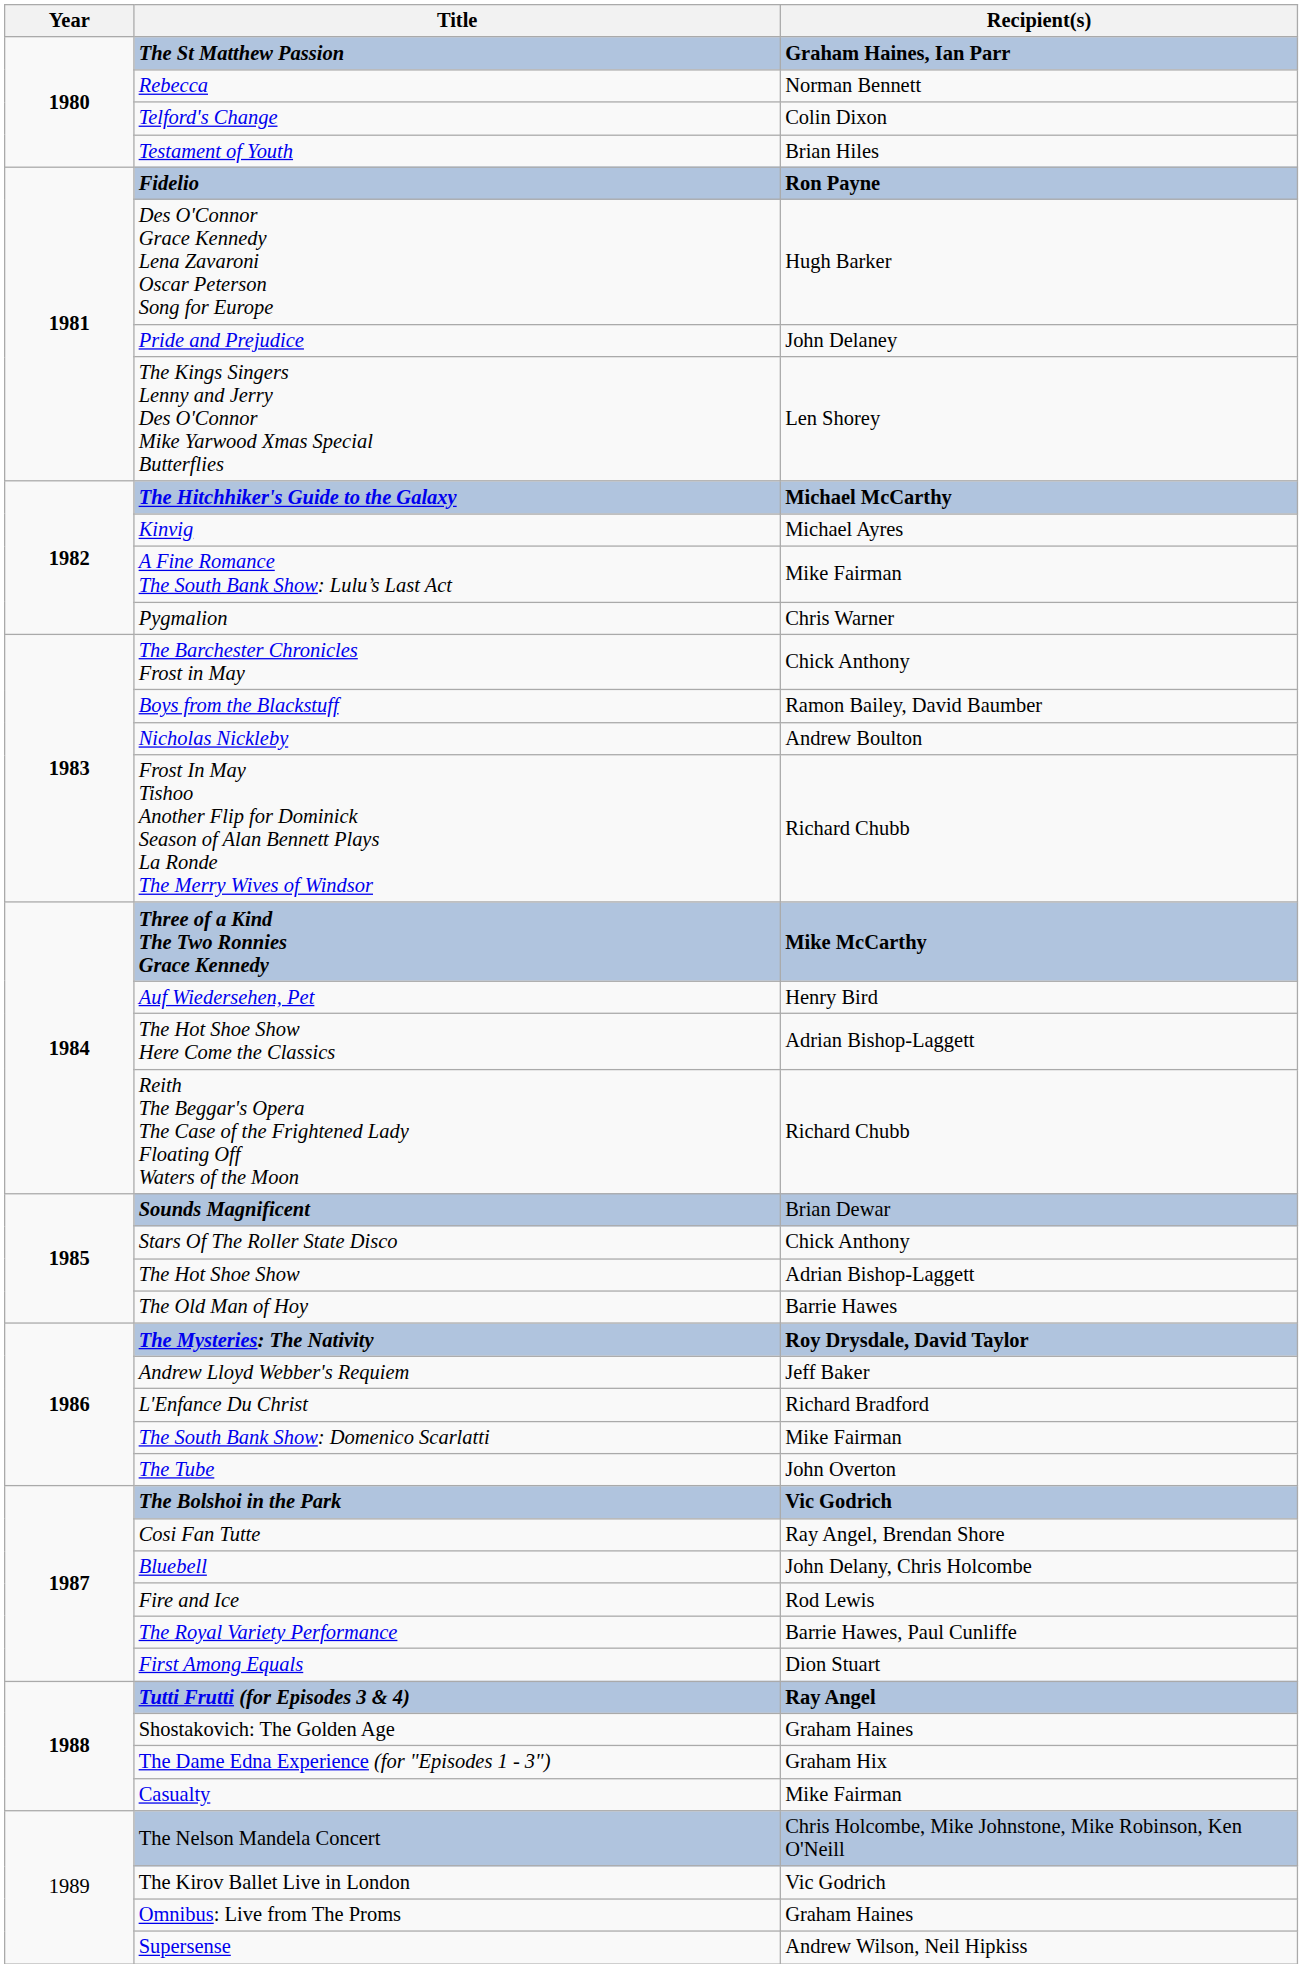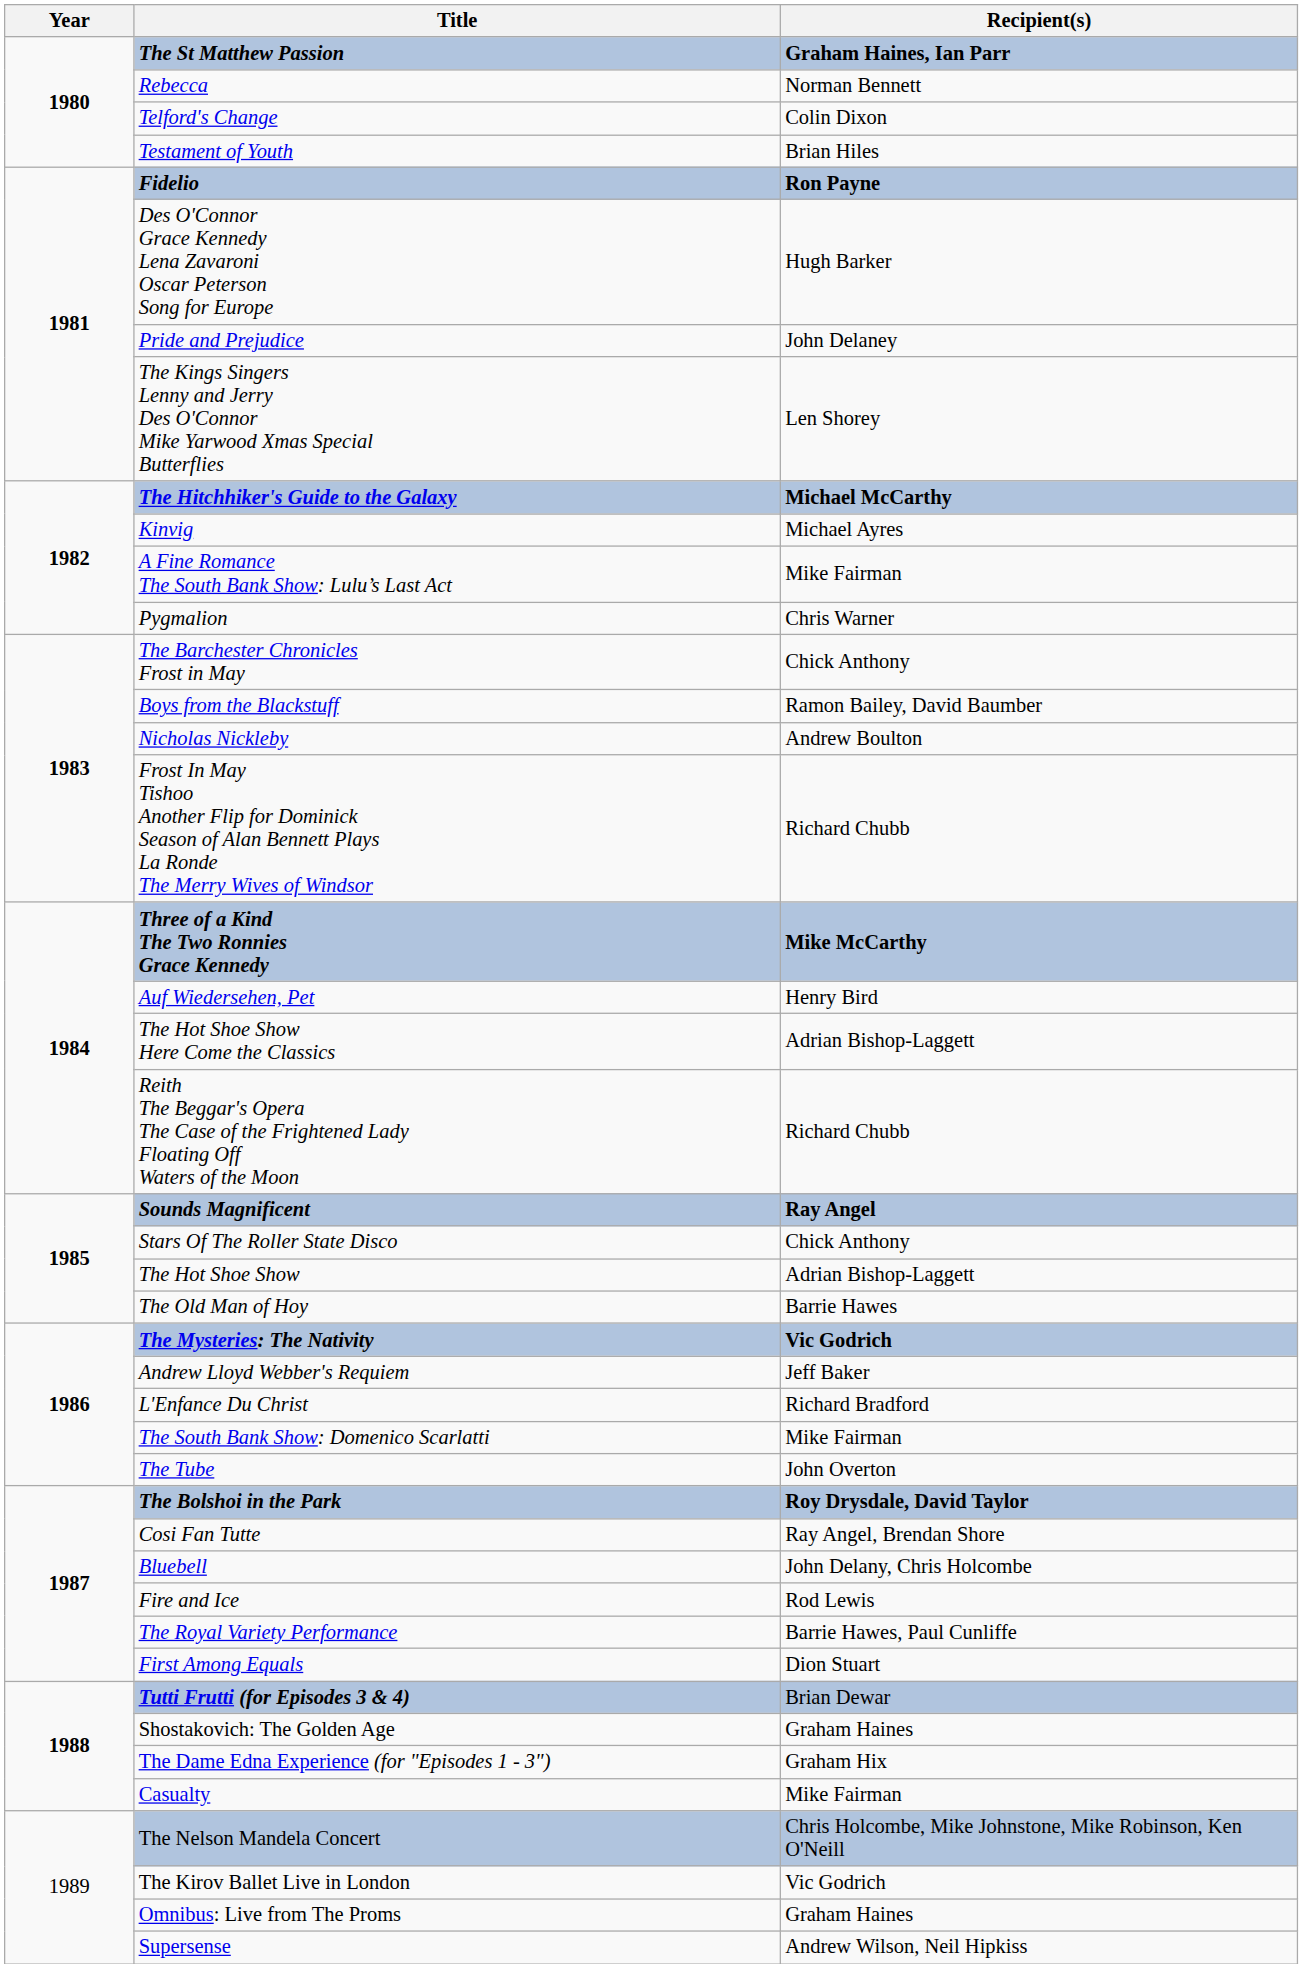Sounds Magnificent | Recipient(s): Brian Dewar -> Ray Angel
The Mysteries: The Nativity | Recipient(s): Roy Drysdale, David Taylor -> Vic Godrich
The Bolshoi in the Park | Recipient(s): Vic Godrich -> Roy Drysdale, David Taylor
Tutti Frutti (for Episodes 3 & 4) | Recipient(s): Ray Angel -> Brian Dewar
